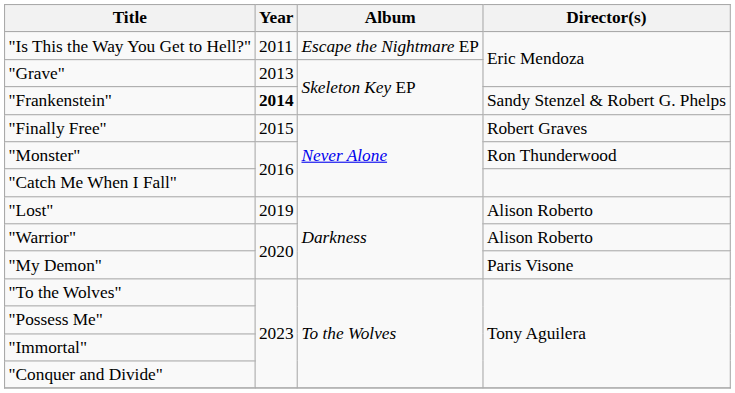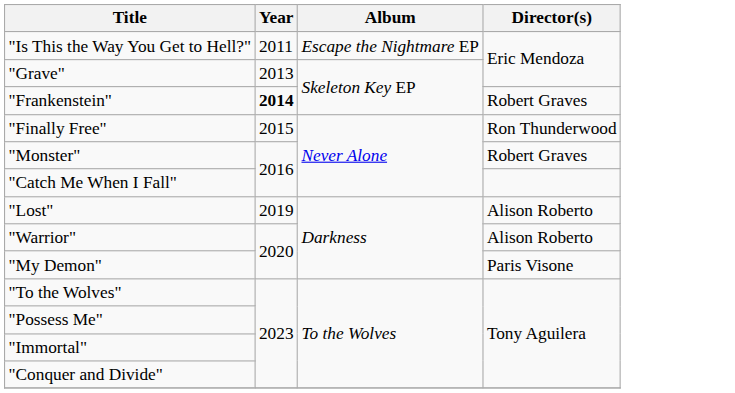"Frankenstein" | Director(s): Sandy Stenzel & Robert G. Phelps -> Robert Graves
"Finally Free" | Director(s): Robert Graves -> Ron Thunderwood
"Monster" | Director(s): Ron Thunderwood -> Robert Graves
